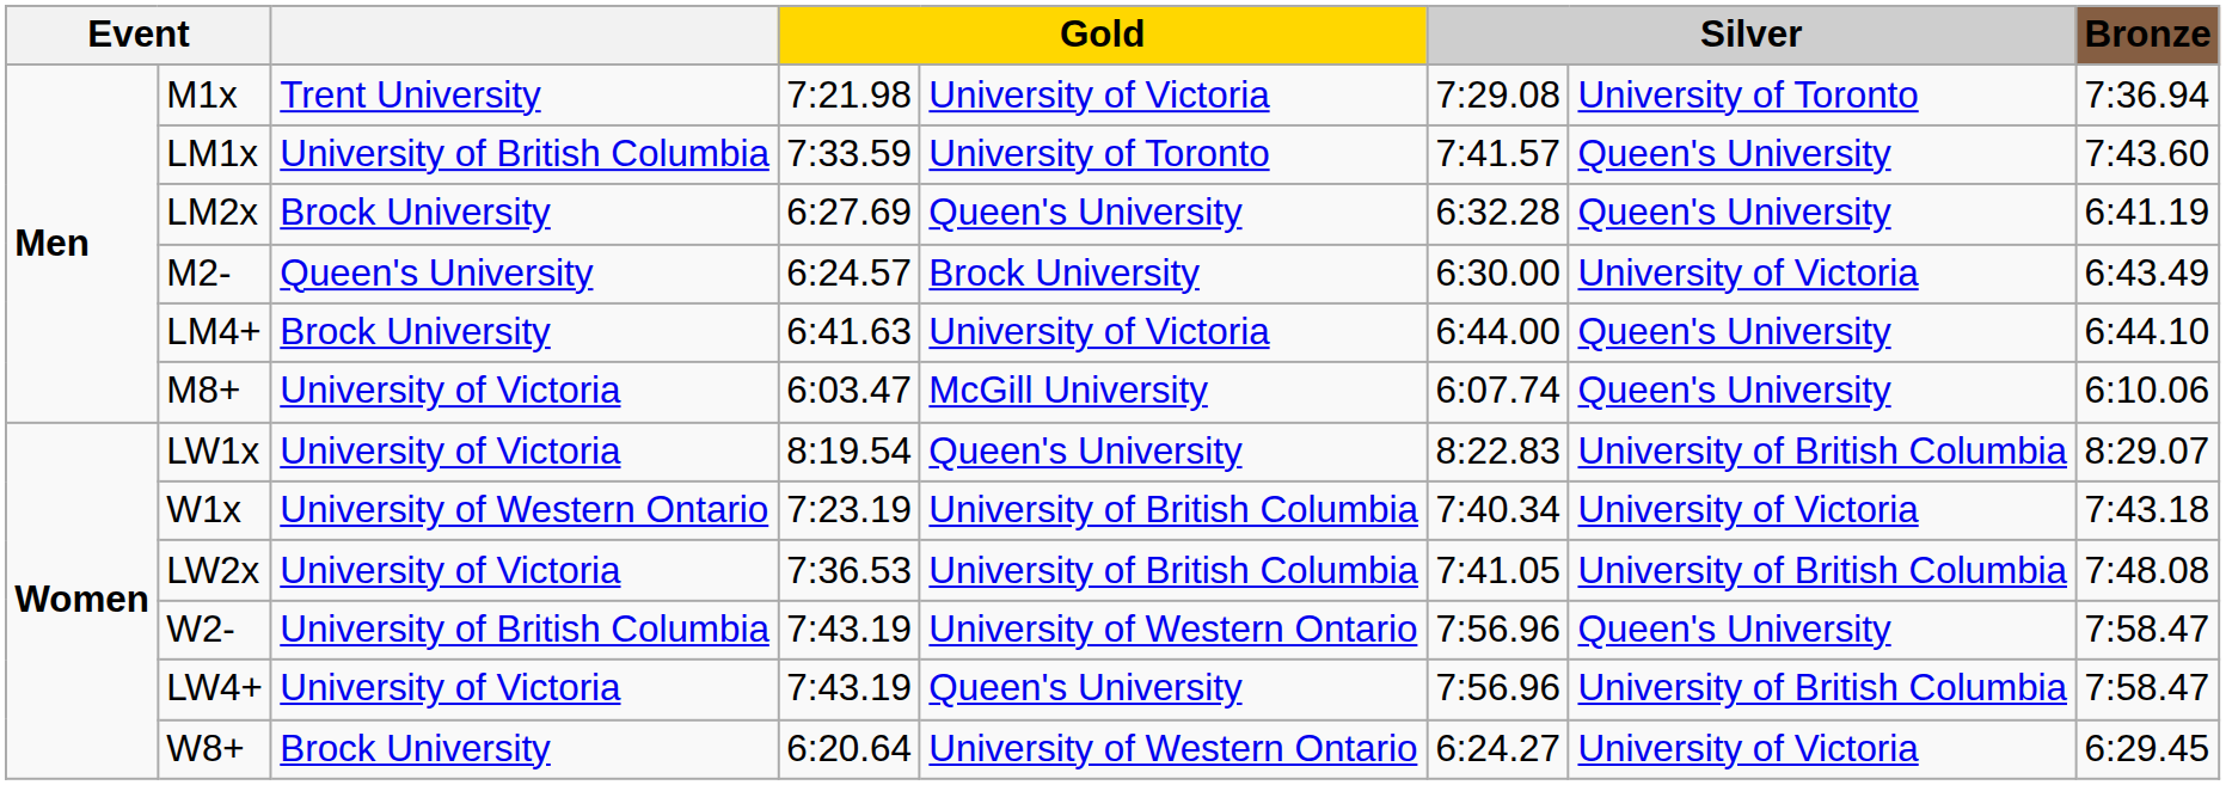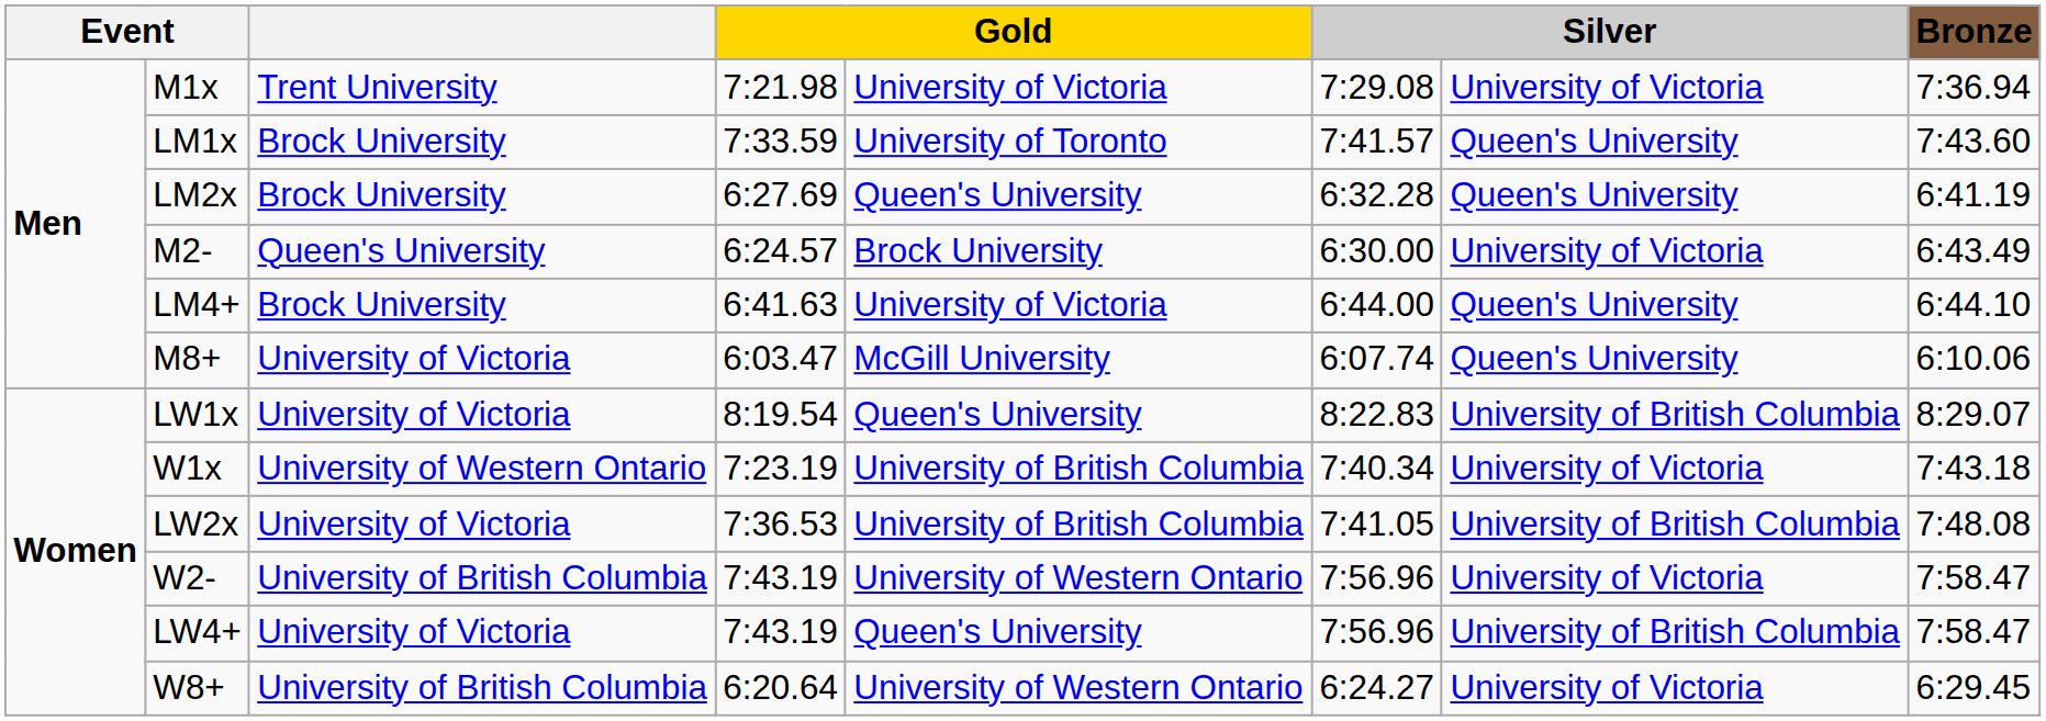M1x | column 7: University of Toronto -> University of Victoria
LM1x | column 3: University of British Columbia -> Brock University
W2- | column 7: Queen's University -> University of Victoria
W8+ | column 3: Brock University -> University of British Columbia
